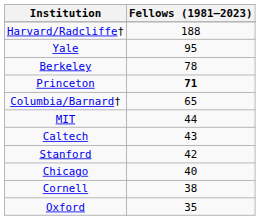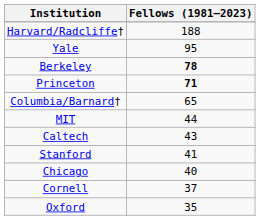Berkeley | Fellows (1981–2023): normal -> bold
Stanford | Fellows (1981–2023): 42 -> 41
Cornell | Fellows (1981–2023): 38 -> 37
